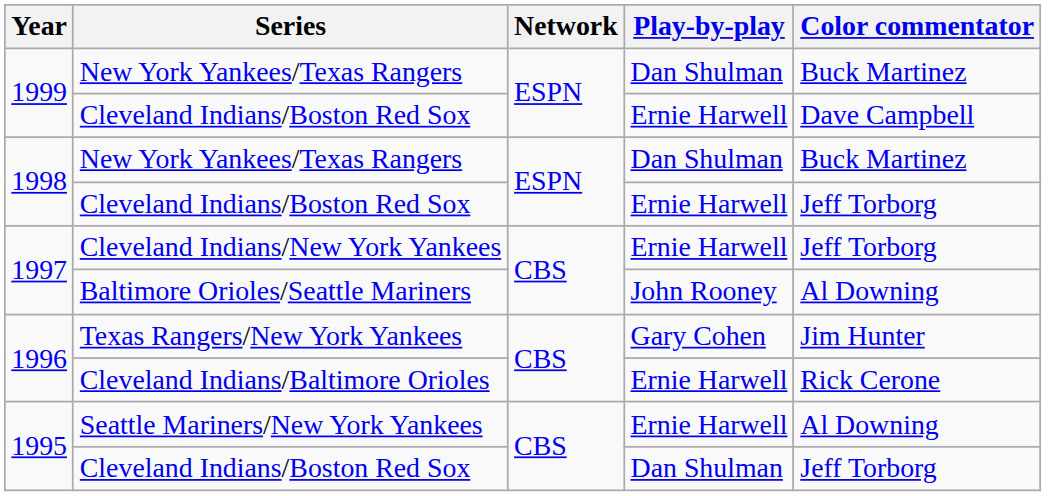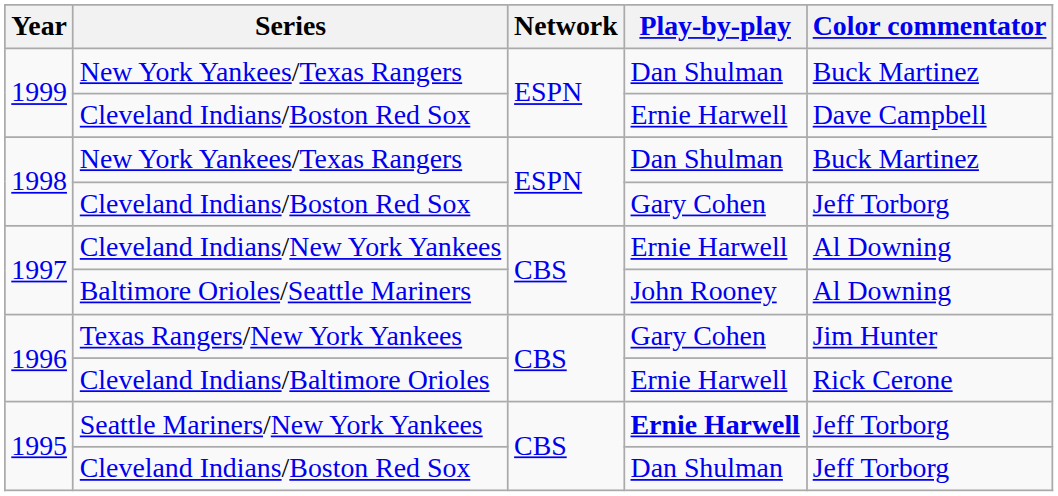1998 / Cleveland Indians/Boston Red Sox | Play-by-play: Ernie Harwell -> Gary Cohen
Cleveland Indians/New York Yankees | Color commentator: Jeff Torborg -> Al Downing
Seattle Mariners/New York Yankees | Play-by-play: normal -> bold
Seattle Mariners/New York Yankees | Color commentator: Al Downing -> Jeff Torborg
